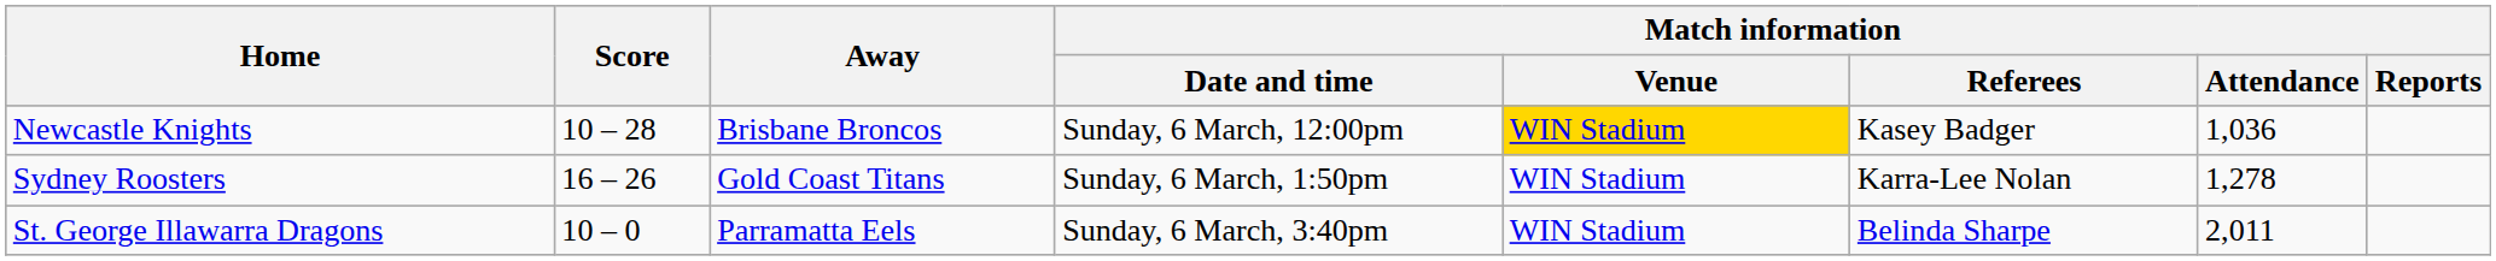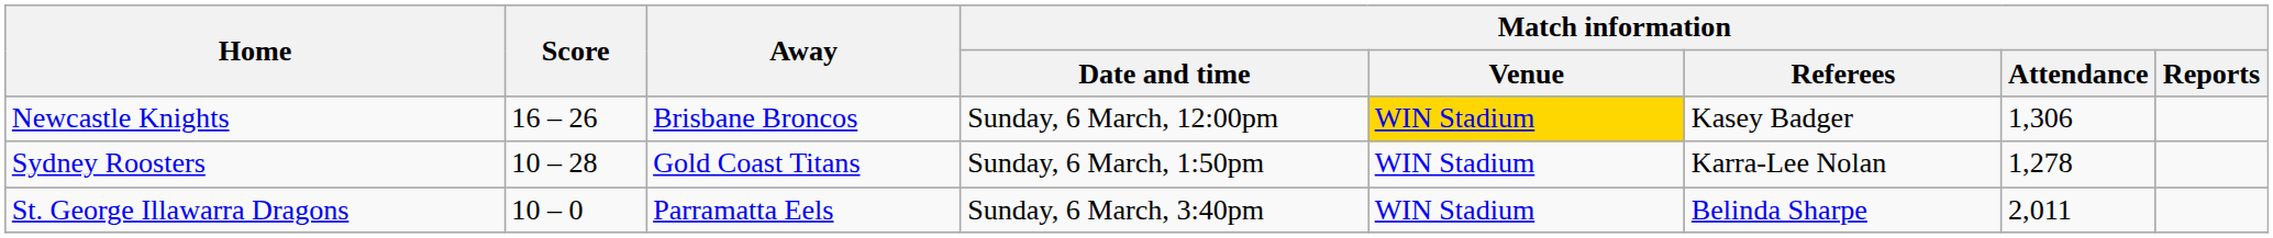Newcastle Knights | Score: 10 – 28 -> 16 – 26
Newcastle Knights | Match information / Attendance: 1,036 -> 1,306
Sydney Roosters | Score: 16 – 26 -> 10 – 28
